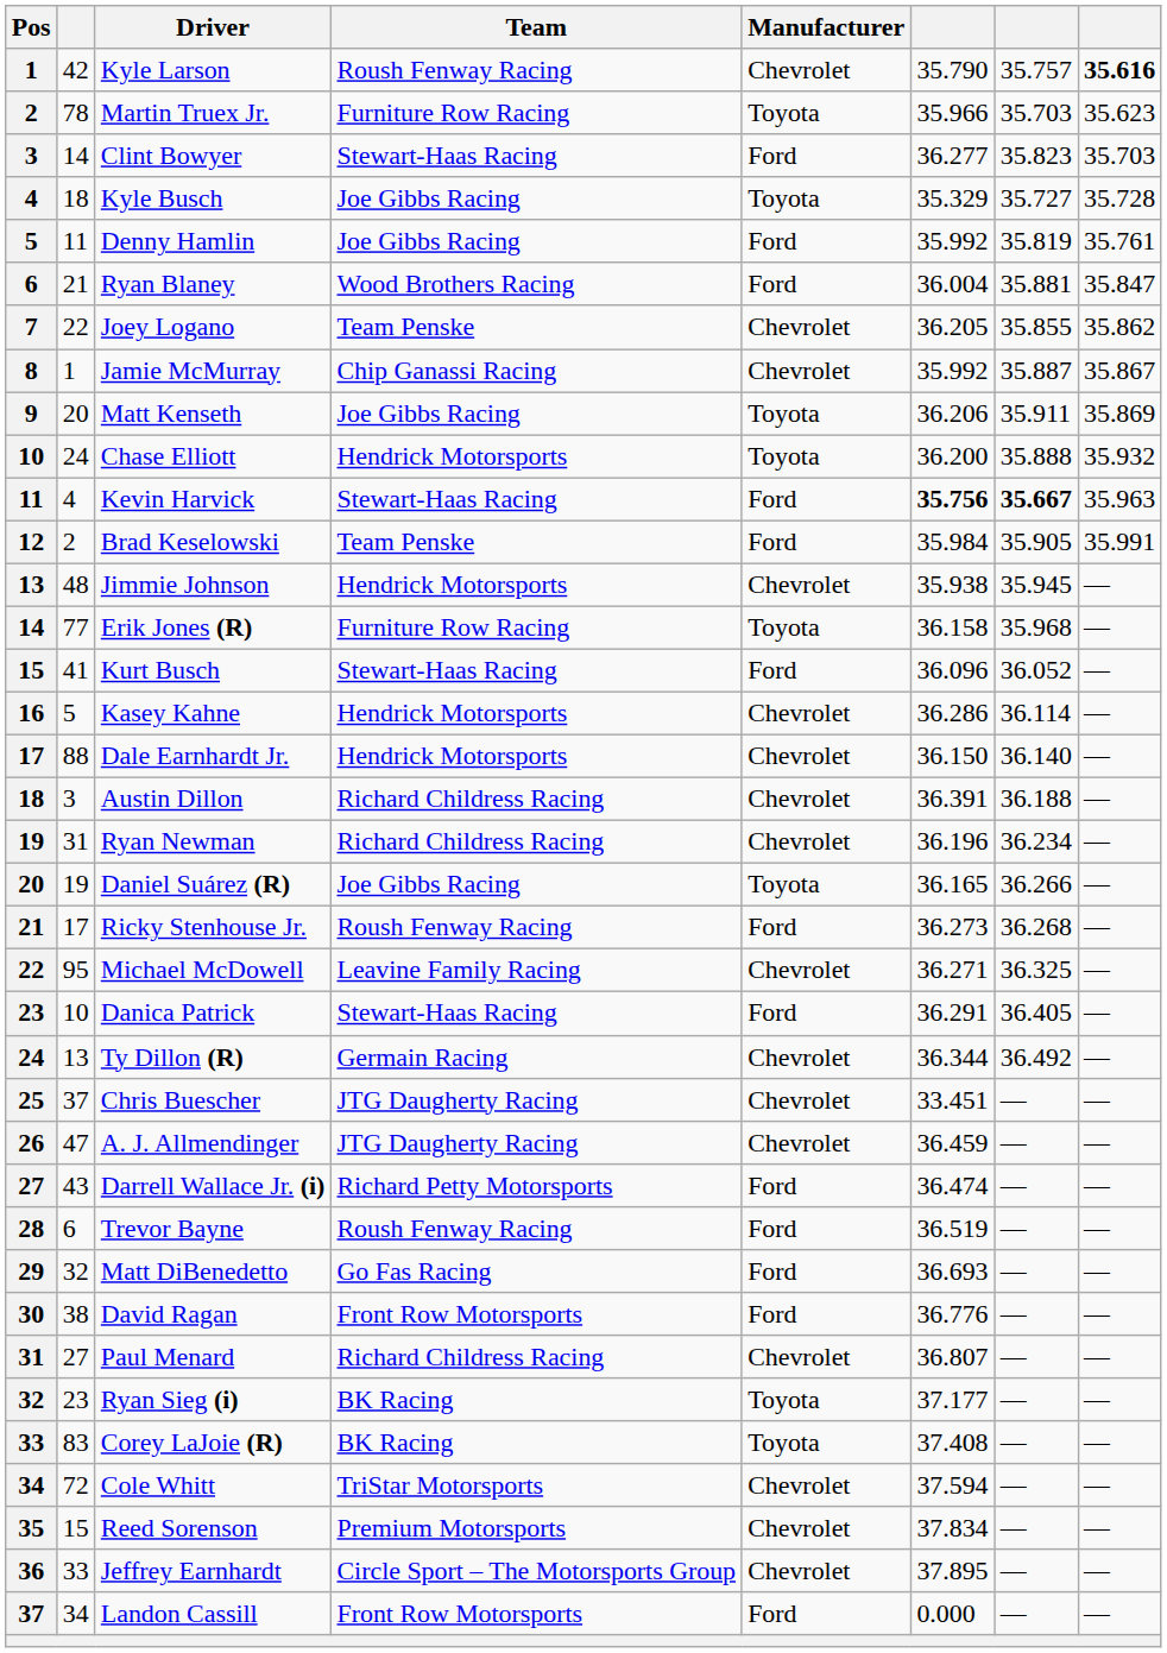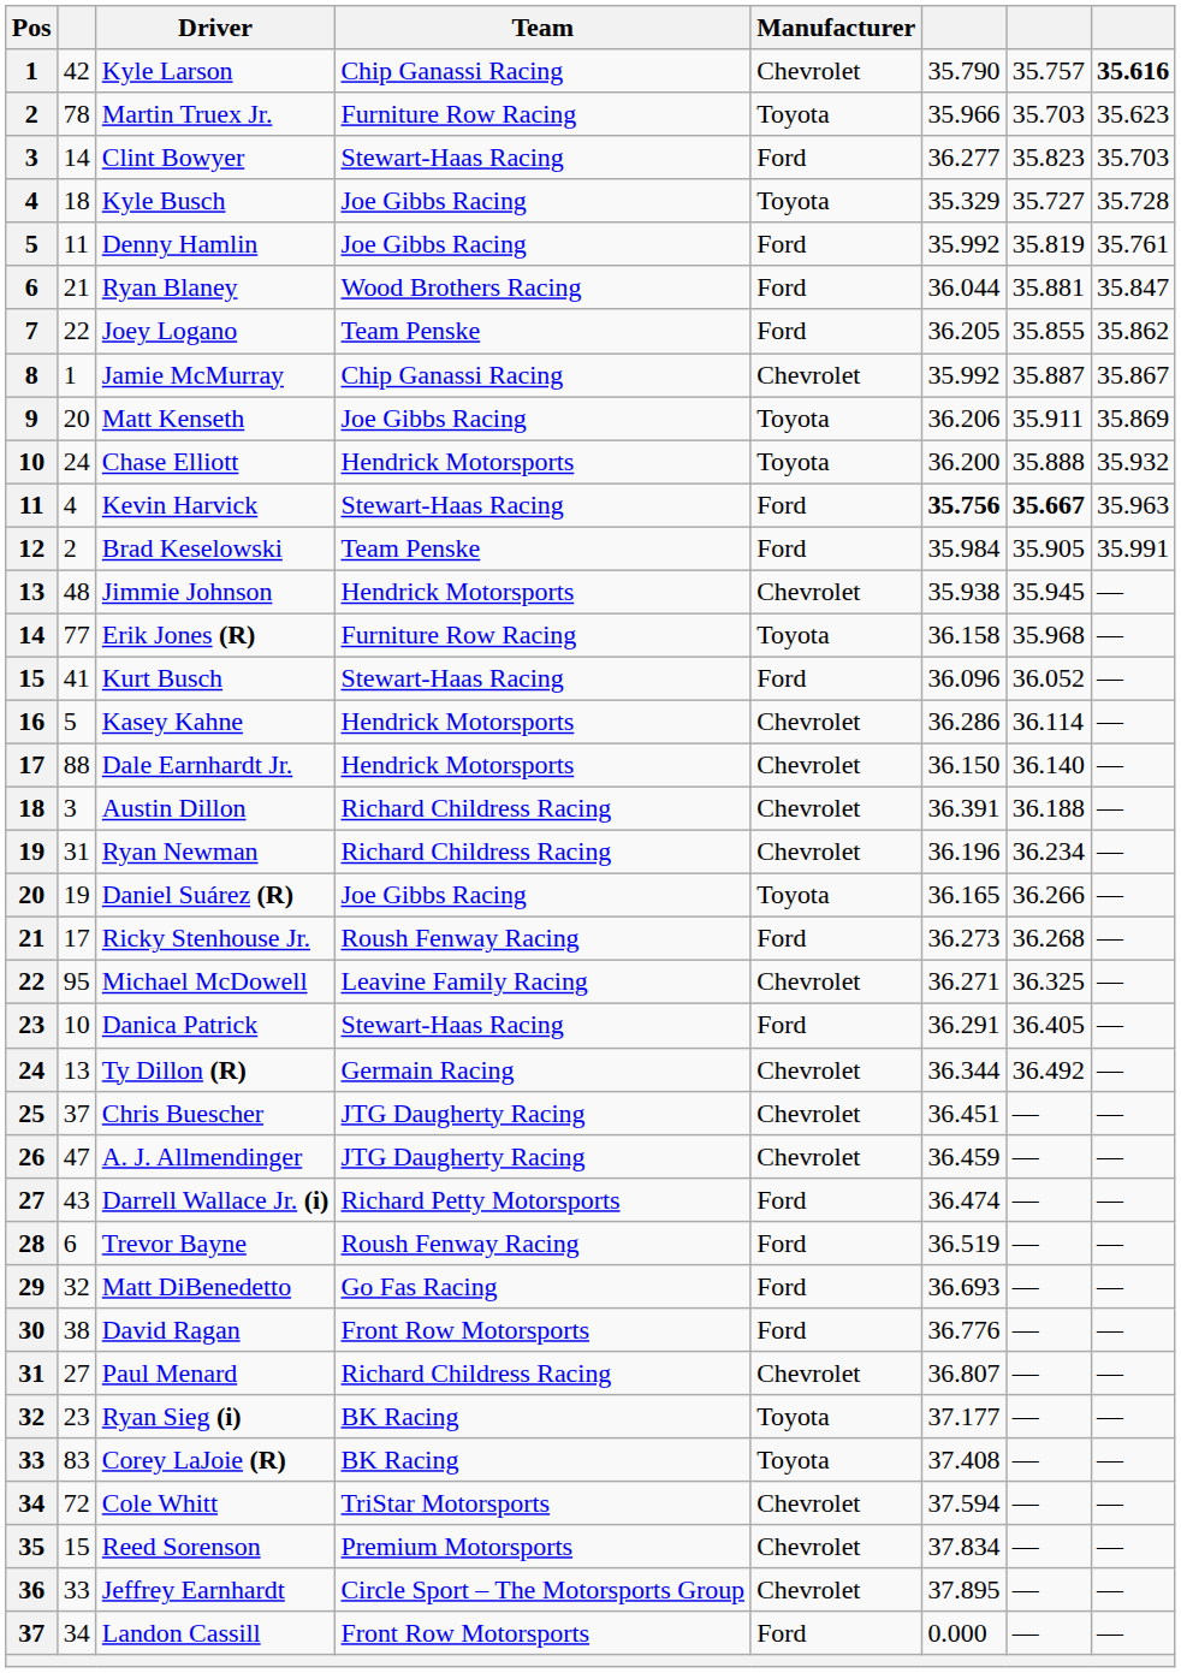Kyle Larson | Team: Roush Fenway Racing -> Chip Ganassi Racing
Ryan Blaney | column 6: 36.004 -> 36.044
Joey Logano | Manufacturer: Chevrolet -> Ford
Chris Buescher | column 6: 33.451 -> 36.451
